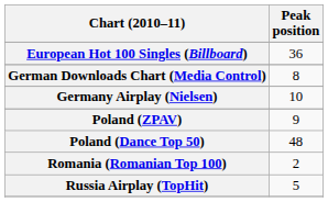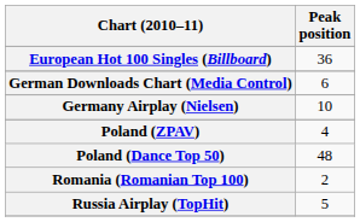German Downloads Chart (Media Control) | Peak position: 8 -> 6
Poland (ZPAV) | Peak position: 9 -> 4
